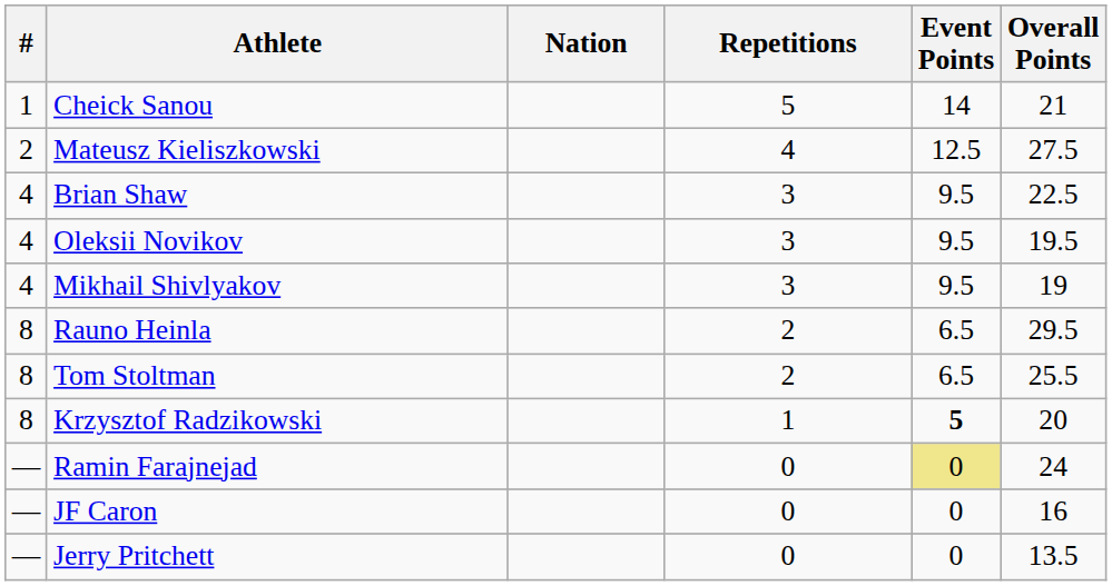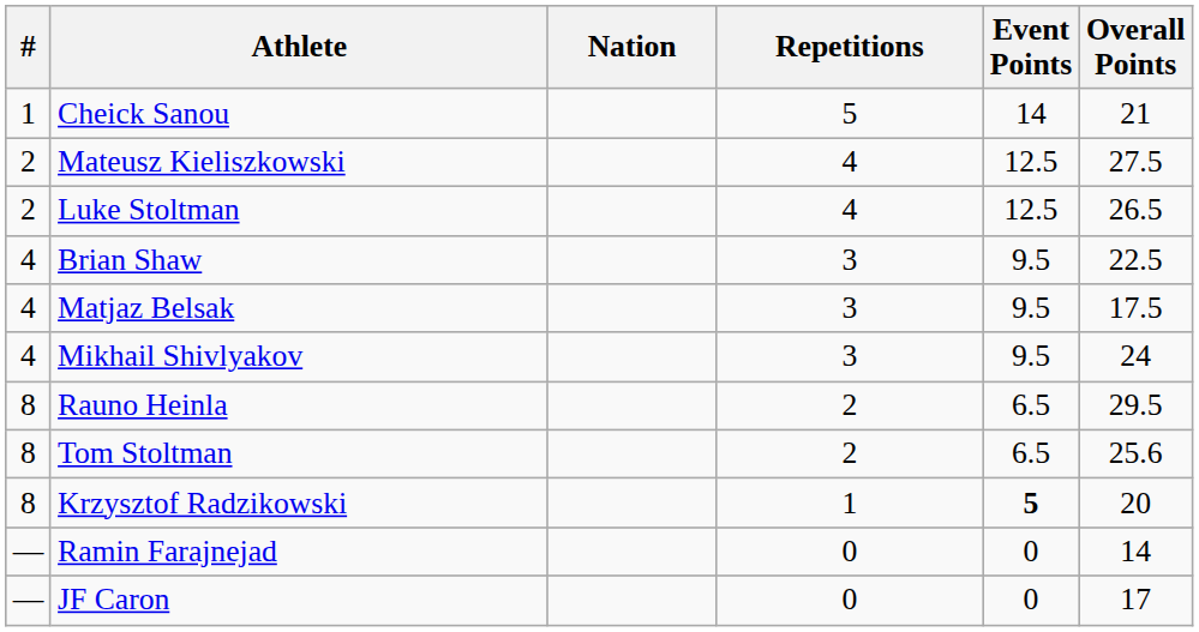+ row: 2 | Luke Stoltman | 4 | 12.5 | 26.5
- row: 4 | Oleksii Novikov | 3 | 9.5 | 19.5
+ row: 4 | Matjaz Belsak | 3 | 9.5 | 17.5
Mikhail Shivlyakov | Overall Points: 19 -> 24
Tom Stoltman | Overall Points: 25.5 -> 25.6
Ramin Farajnejad | Event Points: khaki background -> no background
Ramin Farajnejad | Overall Points: 24 -> 14
JF Caron | Overall Points: 16 -> 17
- row: — | Jerry Pritchett | 0 | 0 | 13.5
